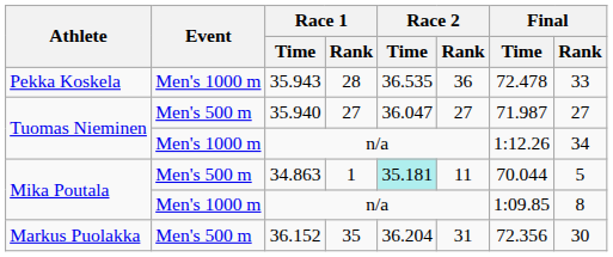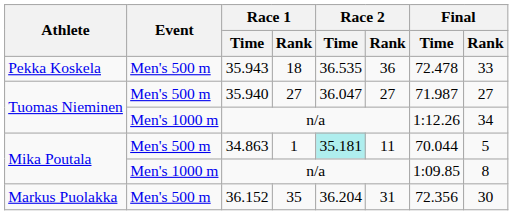35.943 | Event: Men's 1000 m -> Men's 500 m
35.943 | Race 1 / Rank: 28 -> 18
